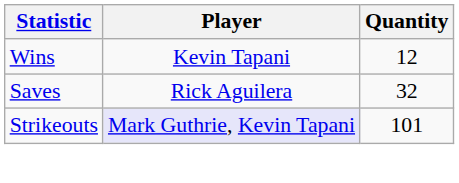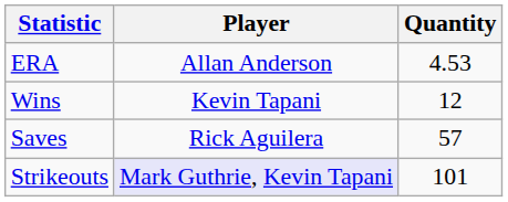+ row: ERA | Allan Anderson | 4.53
Saves | Quantity: 32 -> 57
